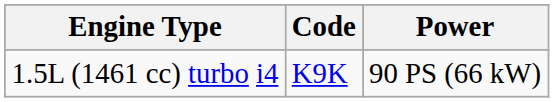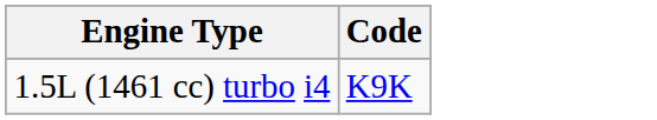- column: Power | 90 PS (66 kW)
